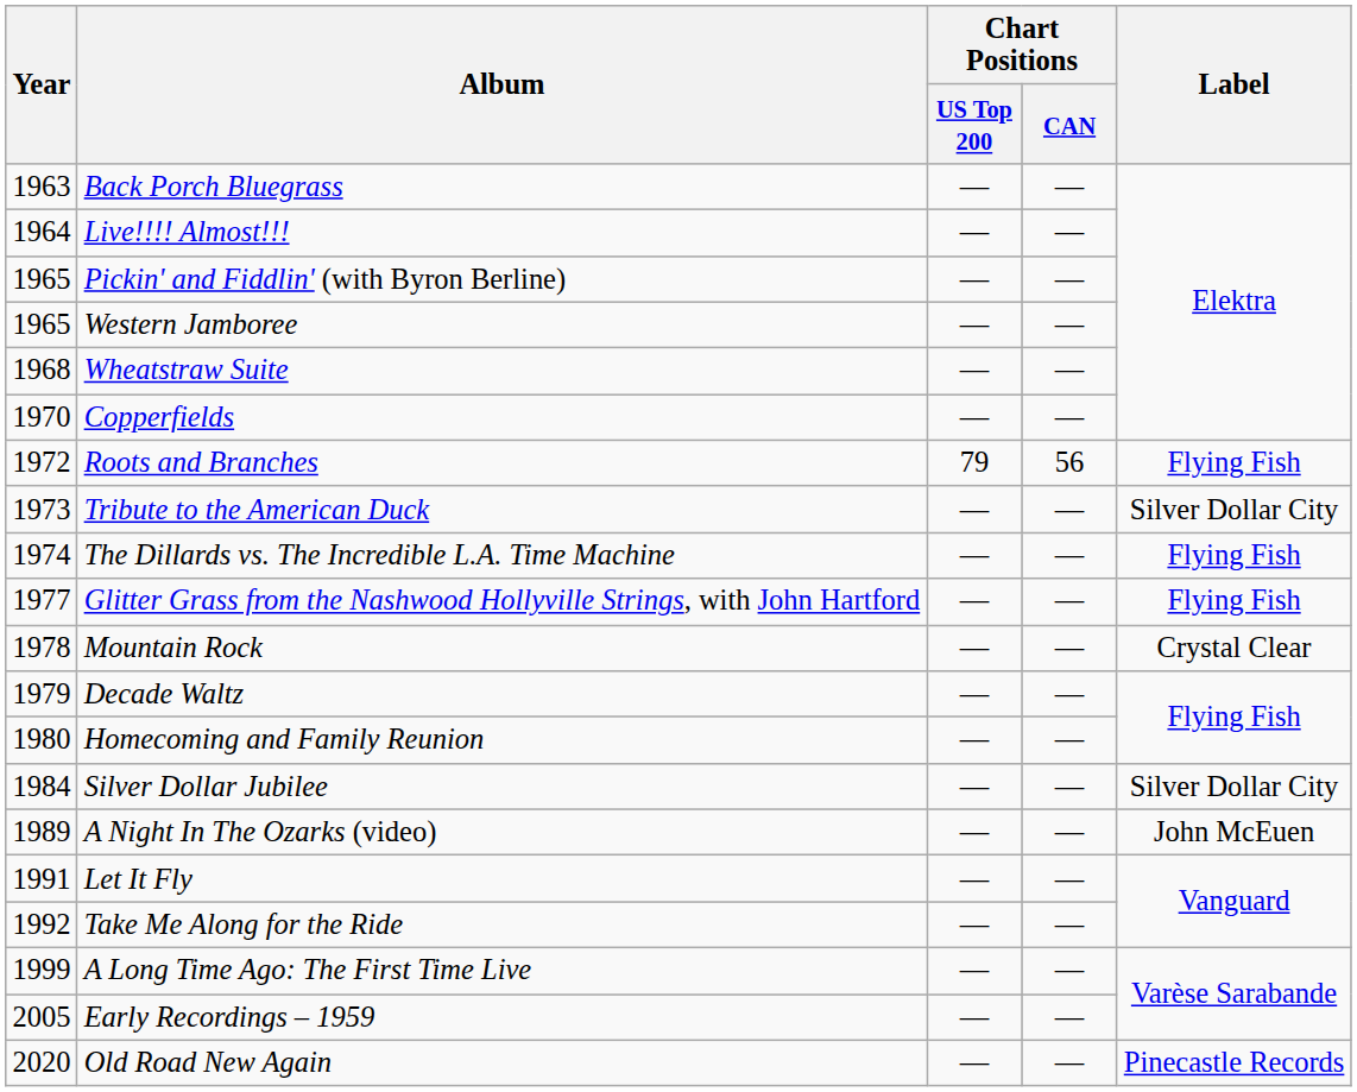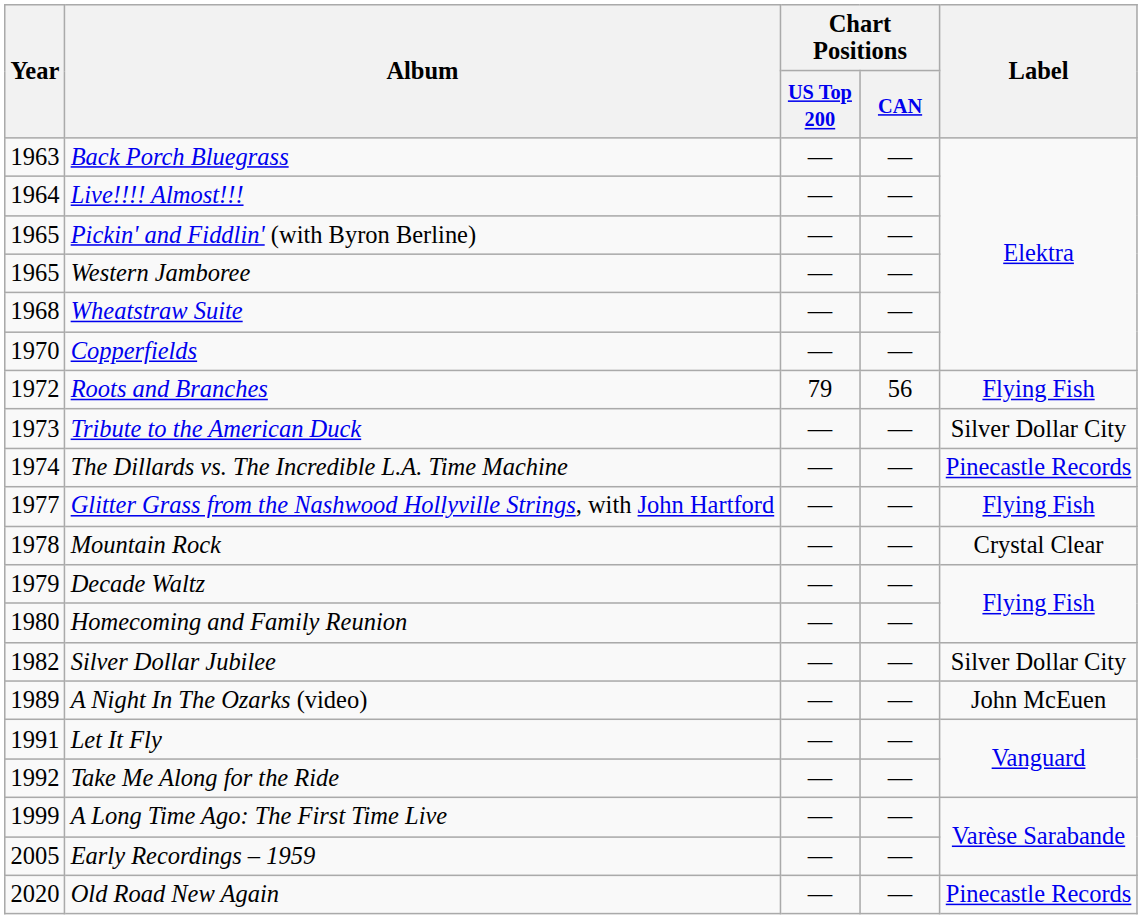The Dillards vs. The Incredible L.A. Time Machine | Label: Flying Fish -> Pinecastle Records
Silver Dollar Jubilee | Year: 1984 -> 1982
